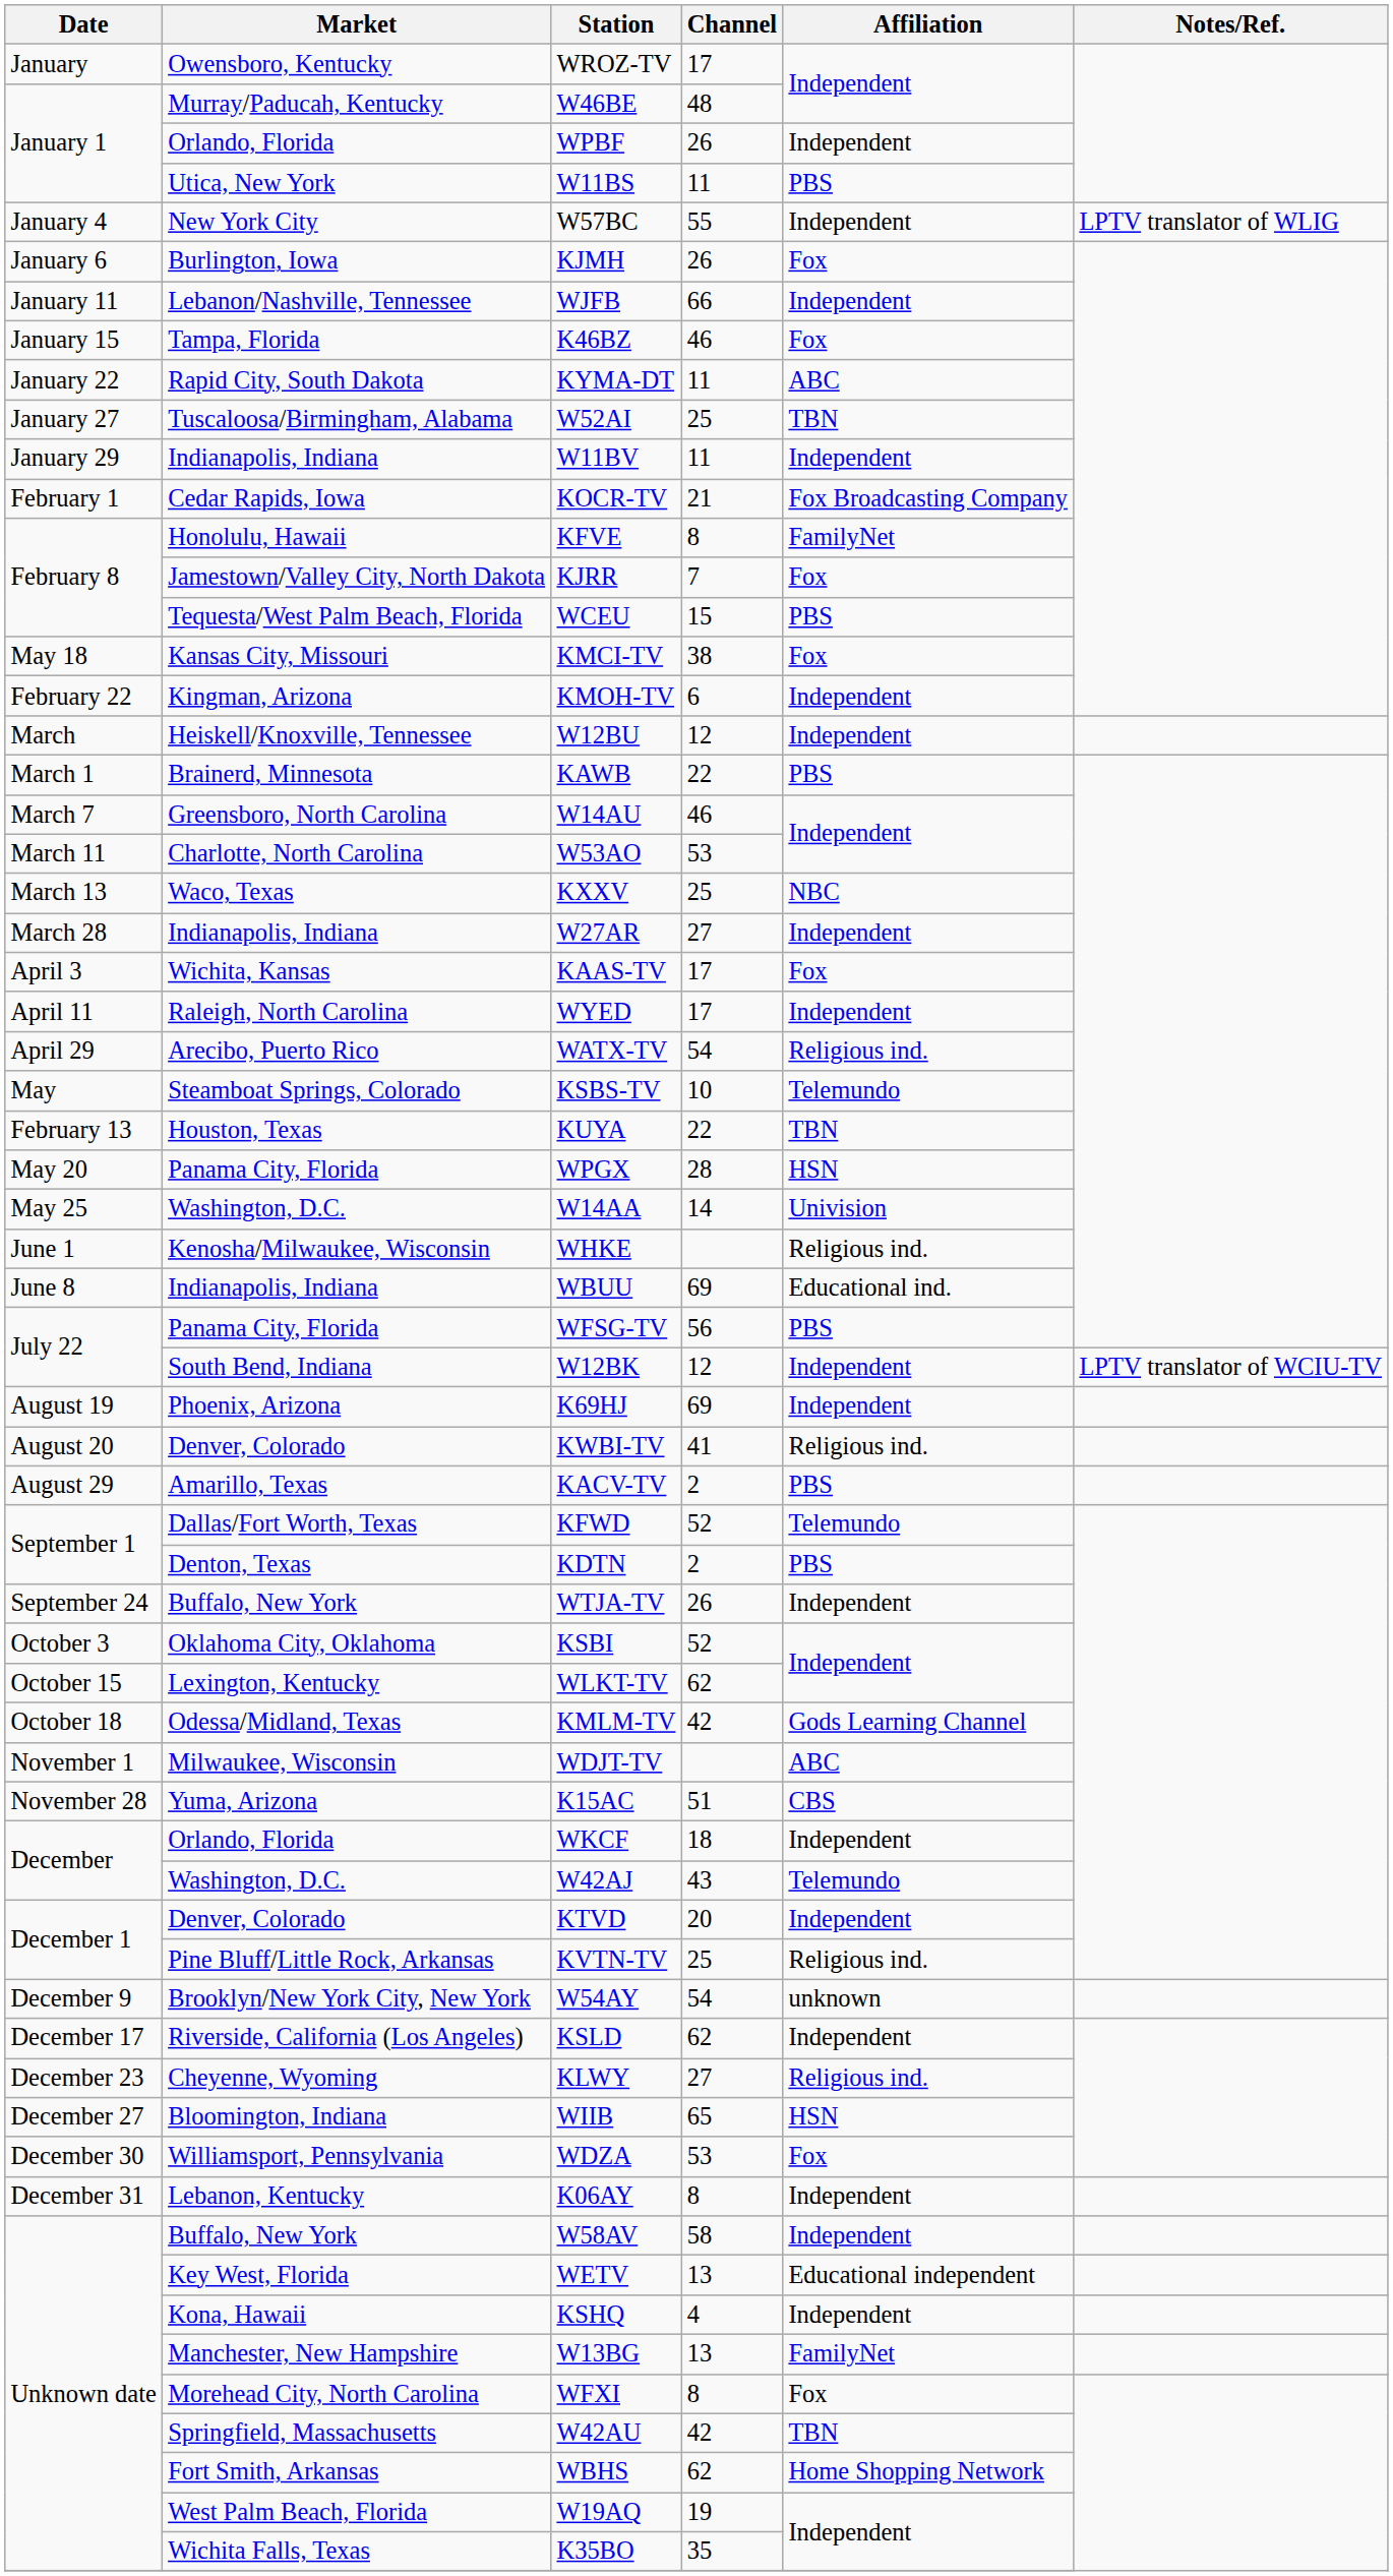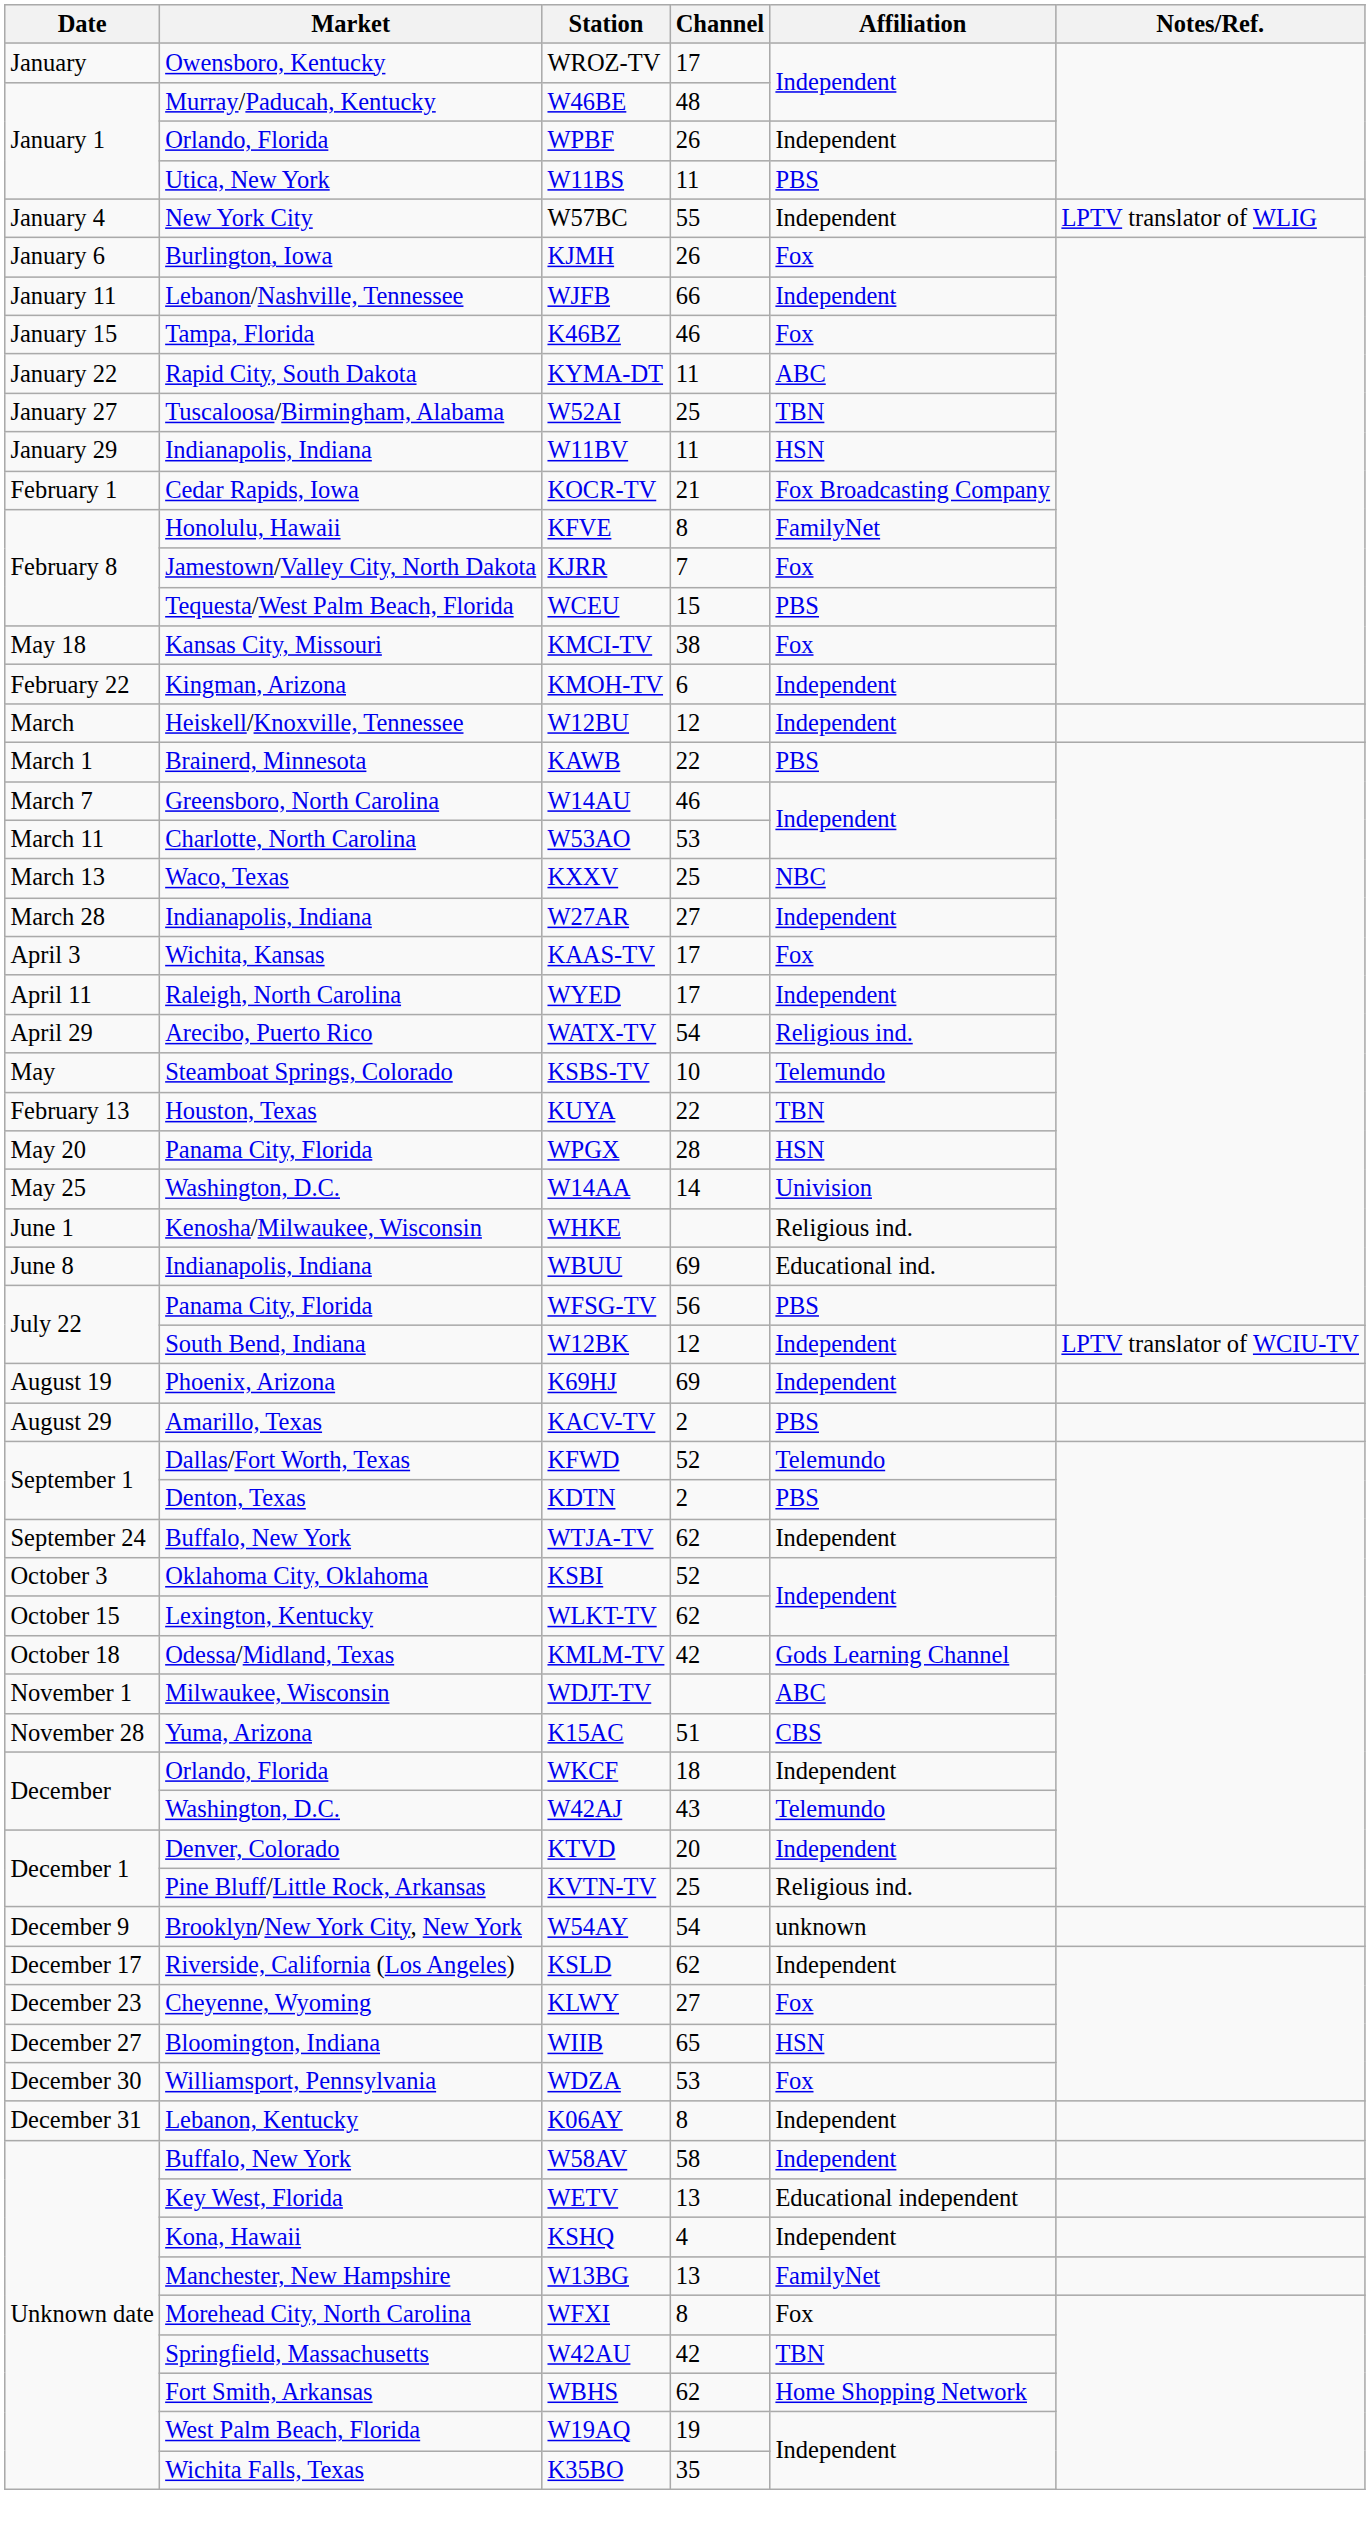W11BV | Affiliation: Independent -> HSN
- row: August 20 | Denver, Colorado | KWBI-TV | 41 | Religious ind.
WTJA-TV | Channel: 26 -> 62
KLWY | Affiliation: Religious ind. -> Fox
